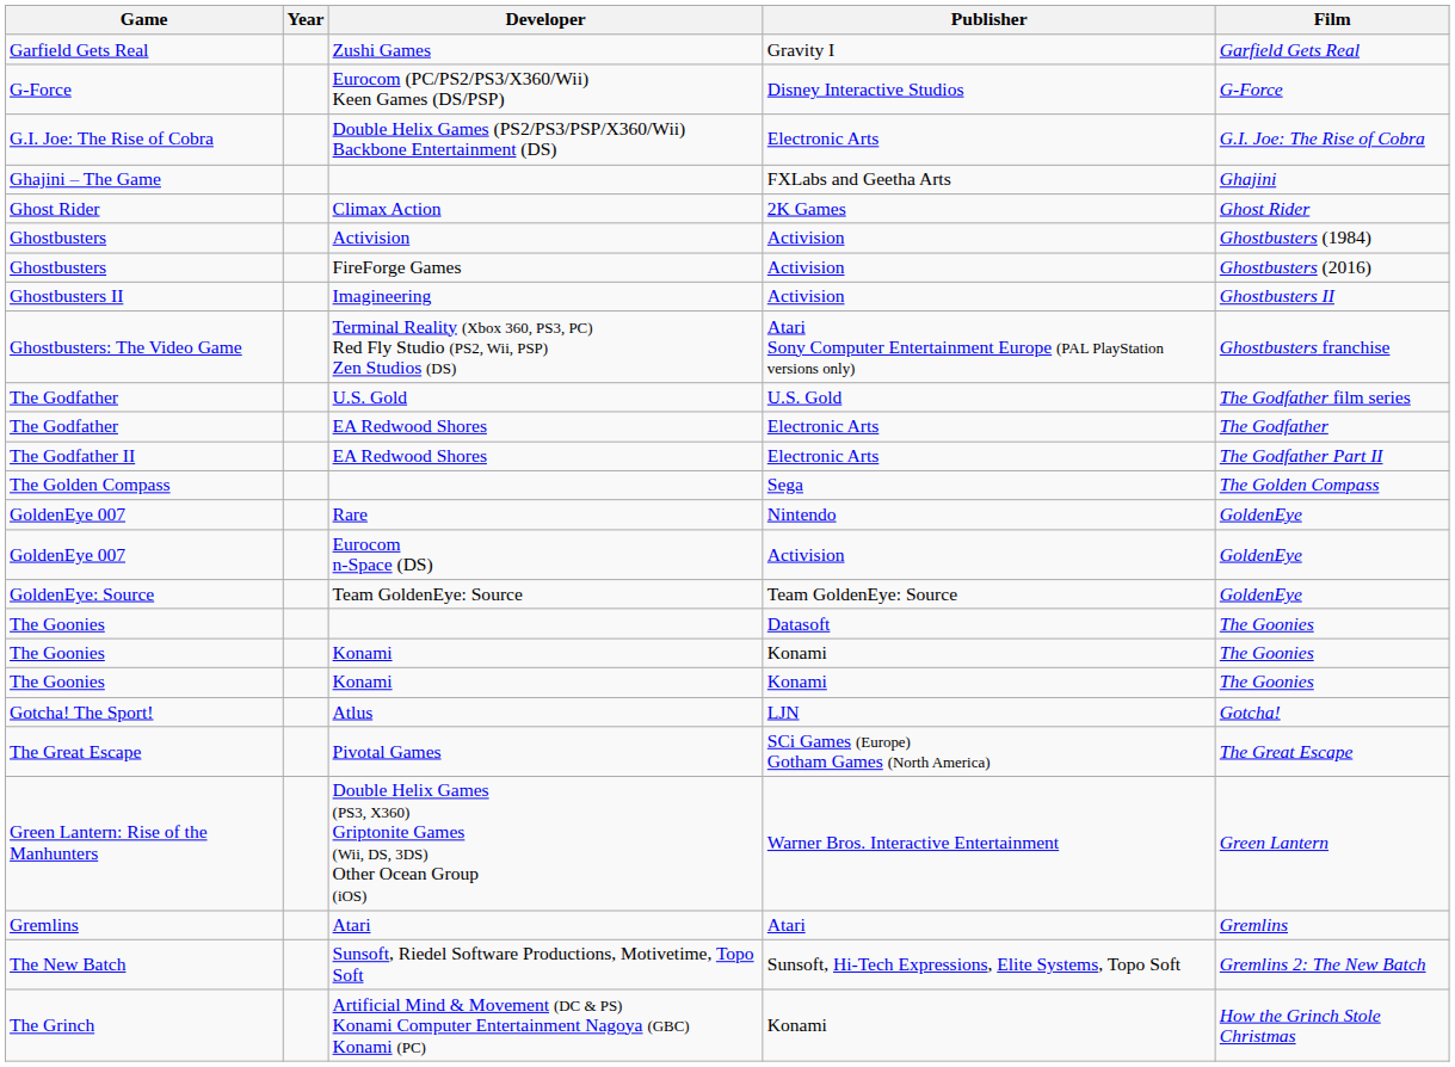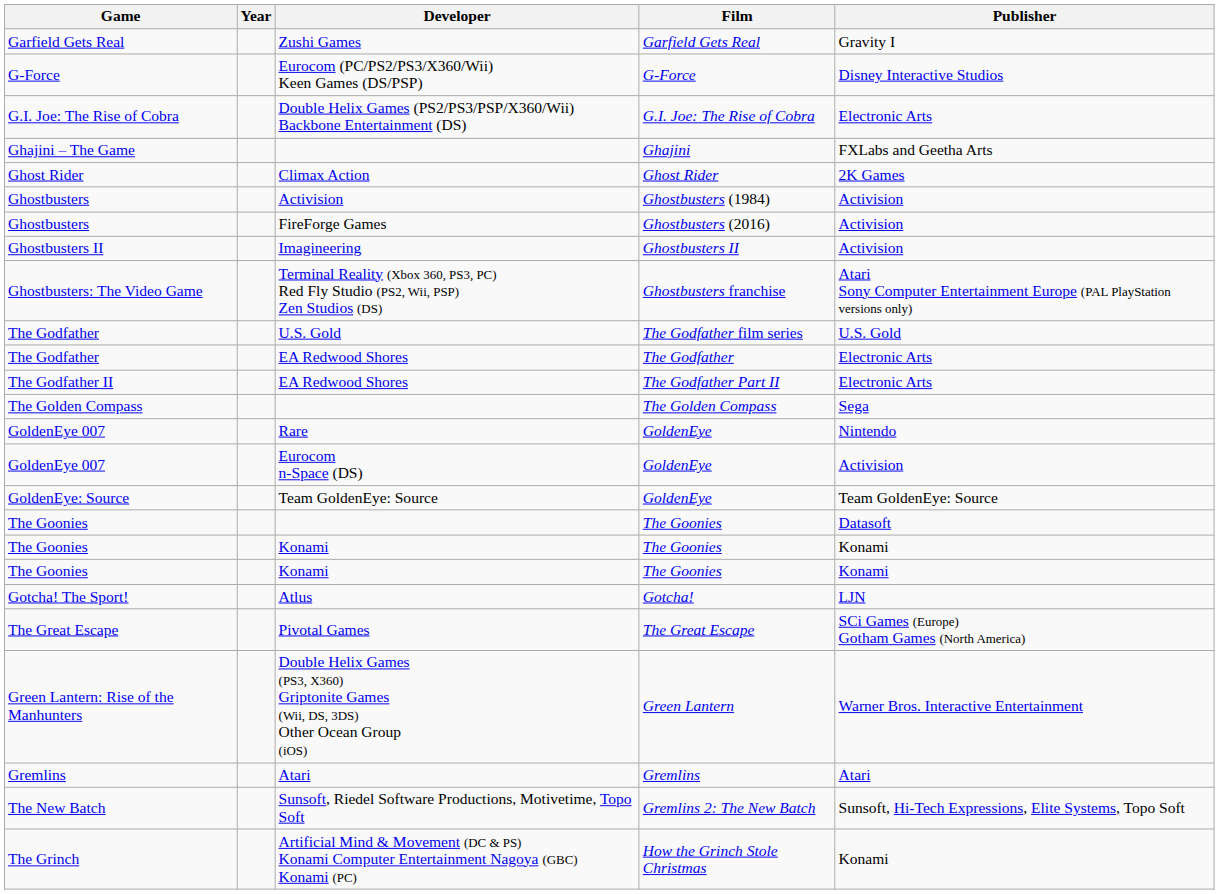columns swapped: Publisher <-> Film
